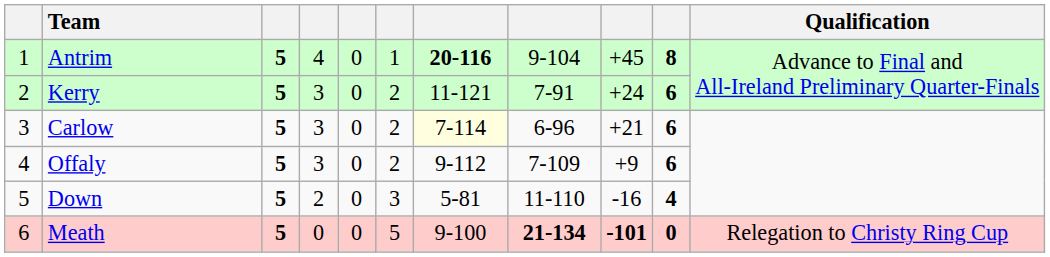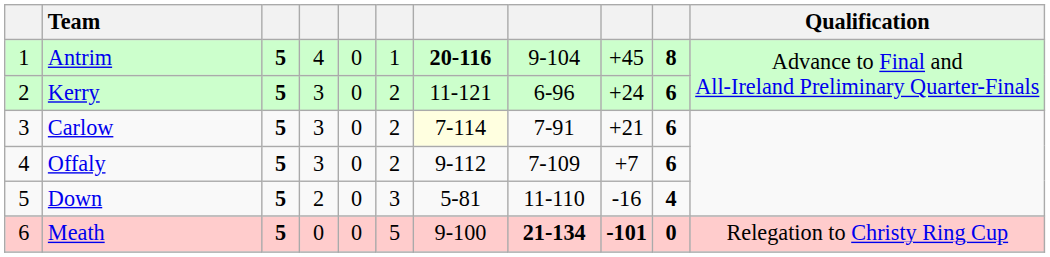Kerry | column 8: 7-91 -> 6-96
Carlow | column 8: 6-96 -> 7-91
Offaly | column 9: +9 -> +7
